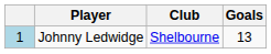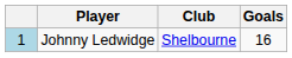Johnny Ledwidge | Goals: 13 -> 16
